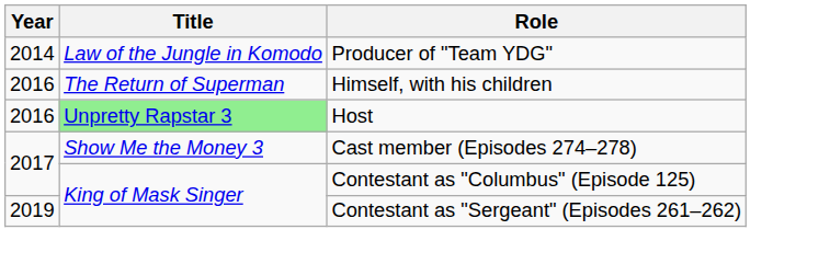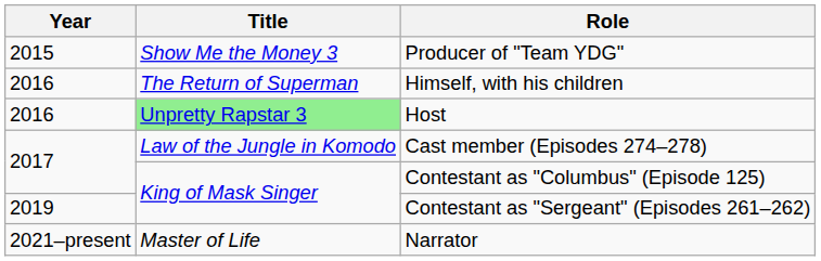Producer of "Team YDG" | Year: 2014 -> 2015
Producer of "Team YDG" | Title: Law of the Jungle in Komodo -> Show Me the Money 3
Cast member (Episodes 274–278) | Title: Show Me the Money 3 -> Law of the Jungle in Komodo
+ row: 2021–present | Master of Life | Narrator
